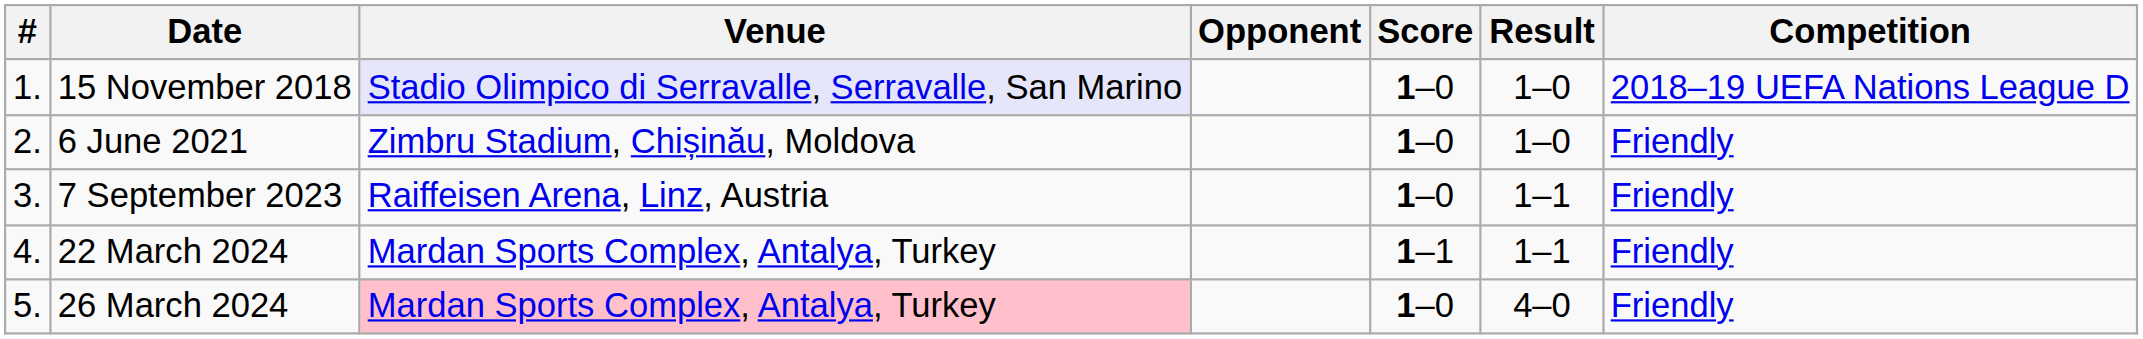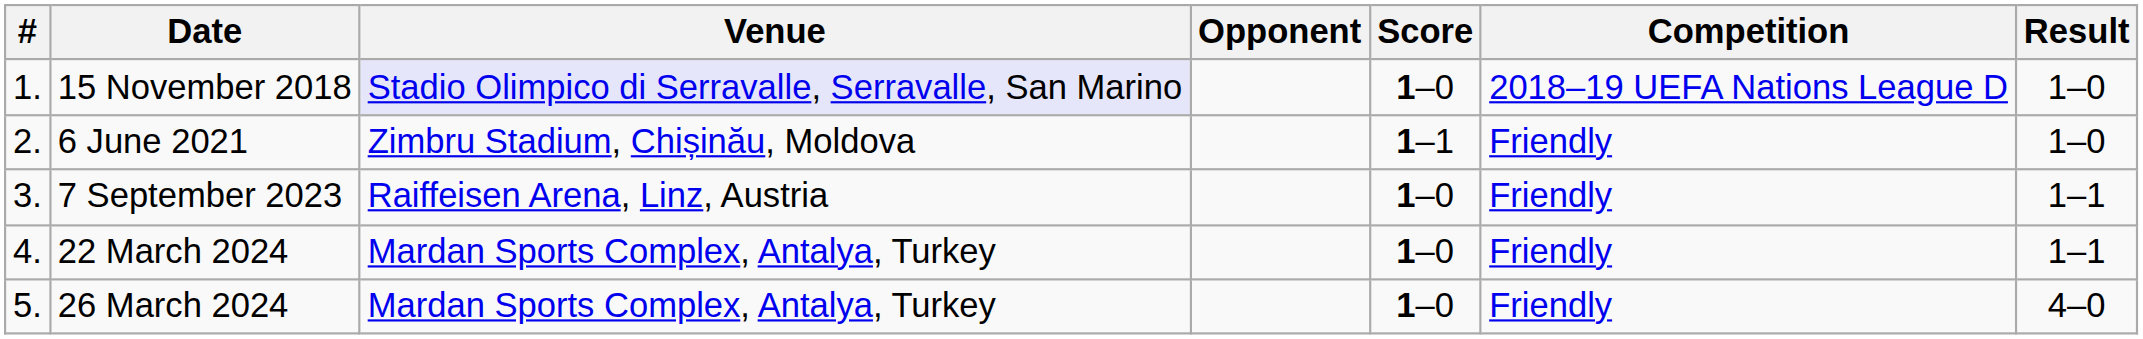columns swapped: Result <-> Competition
6 June 2021 | Score: 1–0 -> 1–1
22 March 2024 | Score: 1–1 -> 1–0
26 March 2024 | Venue: pink background -> no background
